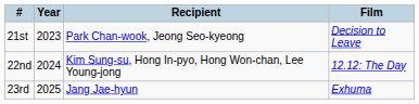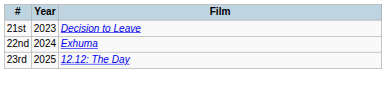- column: Recipient | Park Chan-wook, Jeong Seo-kyeong | Kim Sung-su, Hong In-pyo, Hong Won-chan, Lee Young-jong | Jang Jae-hyun
22nd | Film: 12.12: The Day -> Exhuma
23rd | Film: Exhuma -> 12.12: The Day
